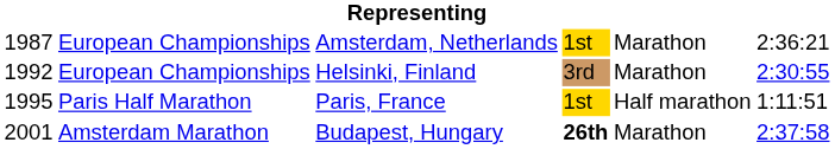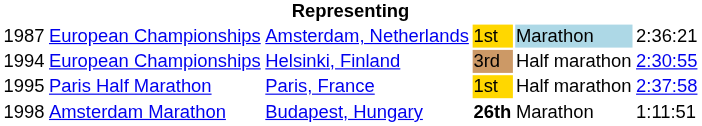Amsterdam, Netherlands | column 5: no background -> lightblue background
Helsinki, Finland | column 1: 1992 -> 1994
Helsinki, Finland | column 5: Marathon -> Half marathon
Paris, France | column 6: 1:11:51 -> 2:37:58
Budapest, Hungary | column 1: 2001 -> 1998
Budapest, Hungary | column 6: 2:37:58 -> 1:11:51
